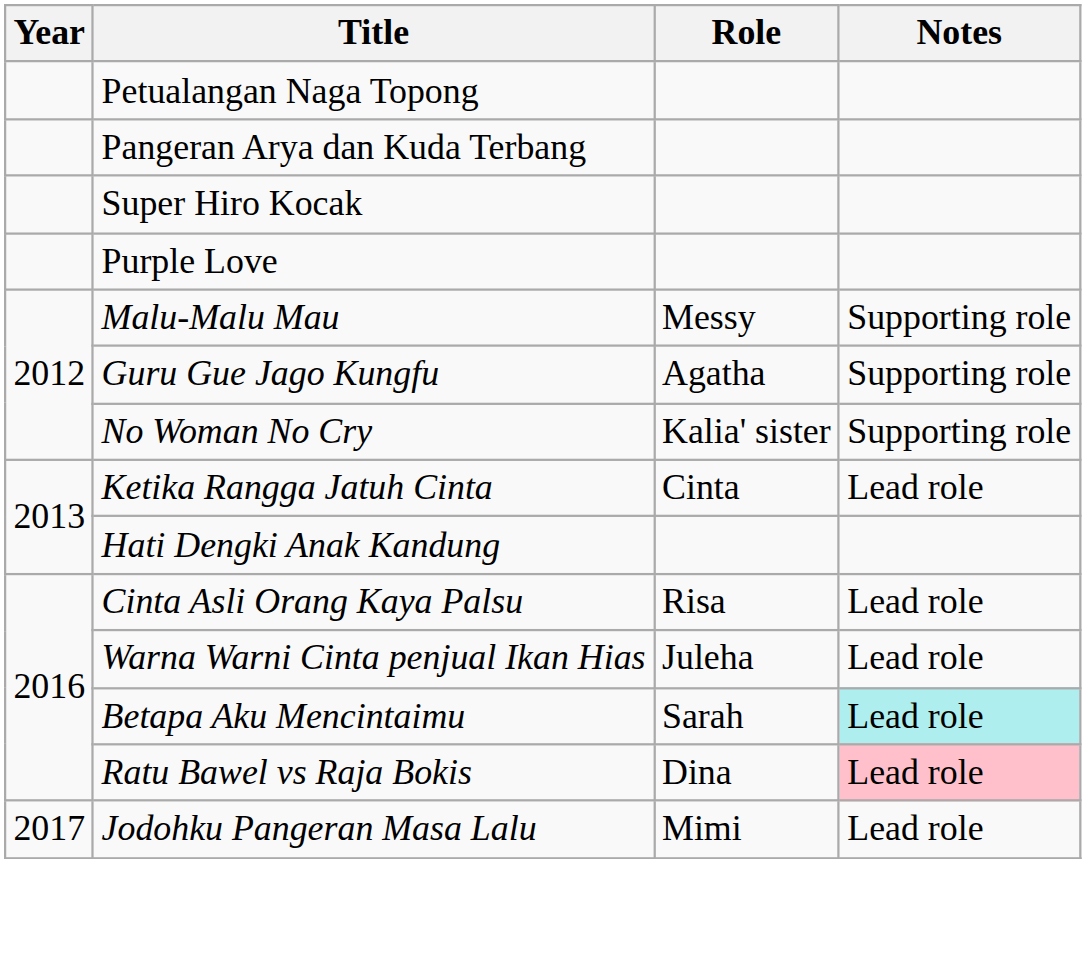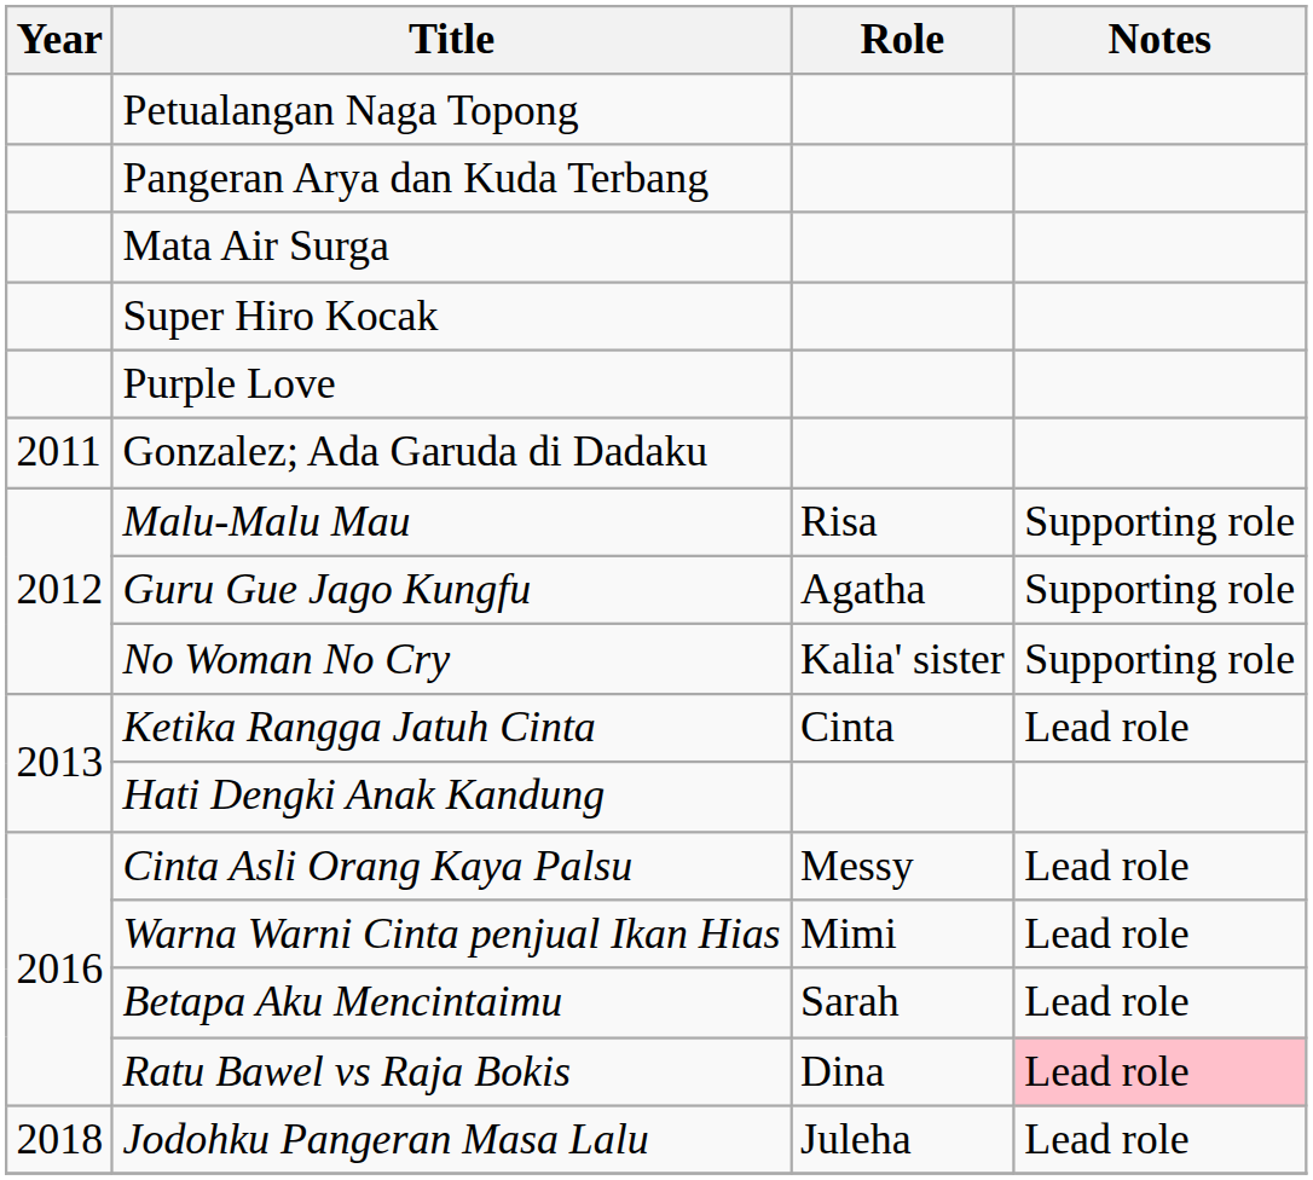+ row: Mata Air Surga
+ row: 2011 | Gonzalez; Ada Garuda di Dadaku
Malu-Malu Mau | Role: Messy -> Risa
Cinta Asli Orang Kaya Palsu | Role: Risa -> Messy
Warna Warni Cinta penjual Ikan Hias | Role: Juleha -> Mimi
Betapa Aku Mencintaimu | Notes: paleturquoise background -> no background
Jodohku Pangeran Masa Lalu | Year: 2017 -> 2018
Jodohku Pangeran Masa Lalu | Role: Mimi -> Juleha
